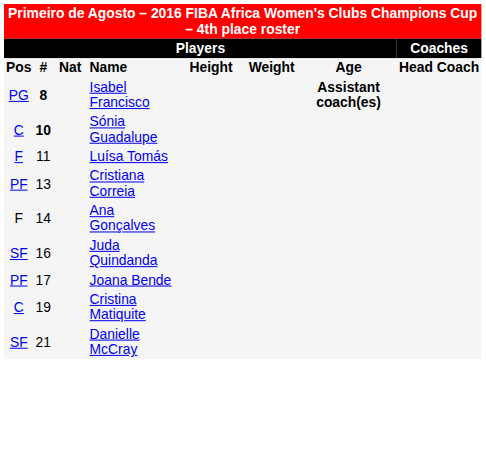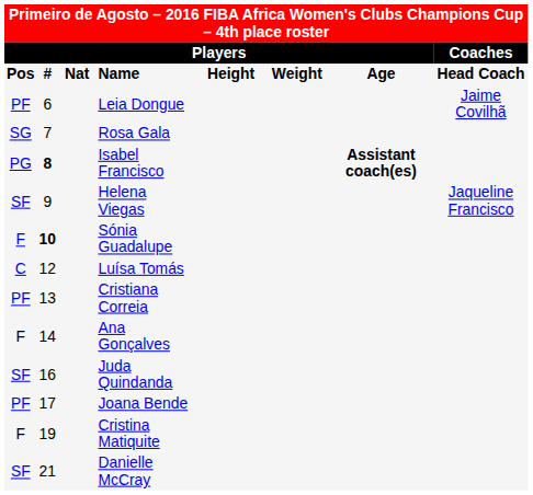+ row: PF | 6 | Leia Dongue | Jaime Covilhã
+ row: SG | 7 | Rosa Gala
+ row: SF | 9 | Helena Viegas | Jaqueline Francisco
Sónia Guadalupe | column 1: C -> F
Luísa Tomás | column 1: F -> C
Luísa Tomás | column 2: 11 -> 12
Cristina Matiquite | column 1: C -> F
